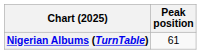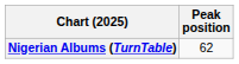Nigerian Albums (TurnTable) | Peak position: 61 -> 62
